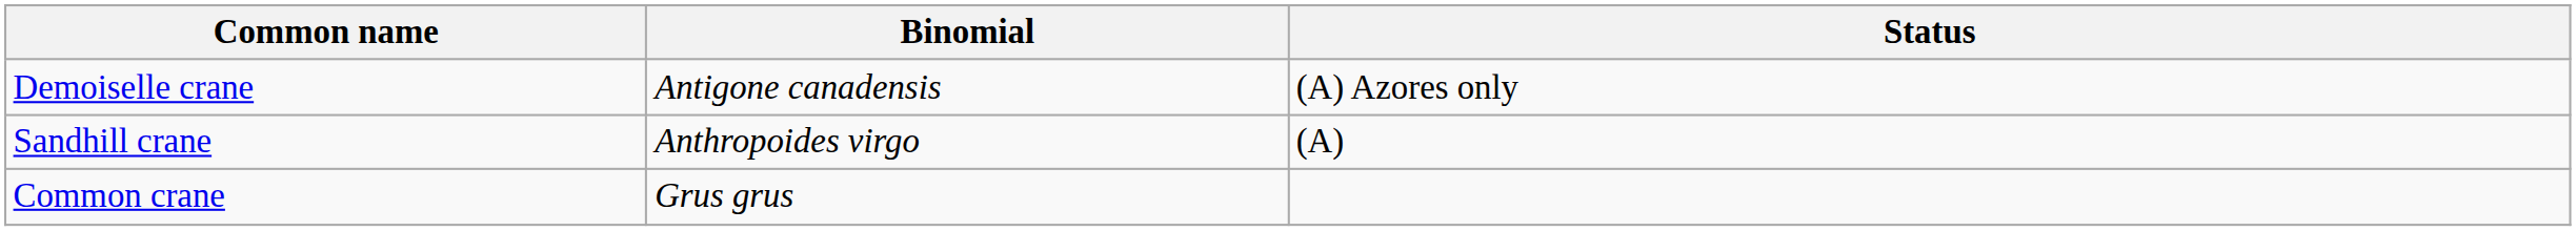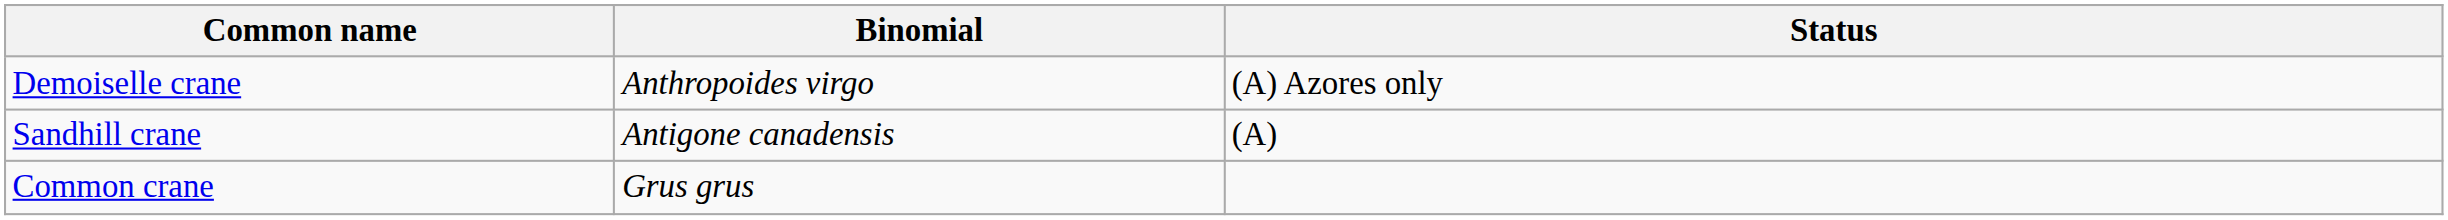Demoiselle crane | Binomial: Antigone canadensis -> Anthropoides virgo
Sandhill crane | Binomial: Anthropoides virgo -> Antigone canadensis
